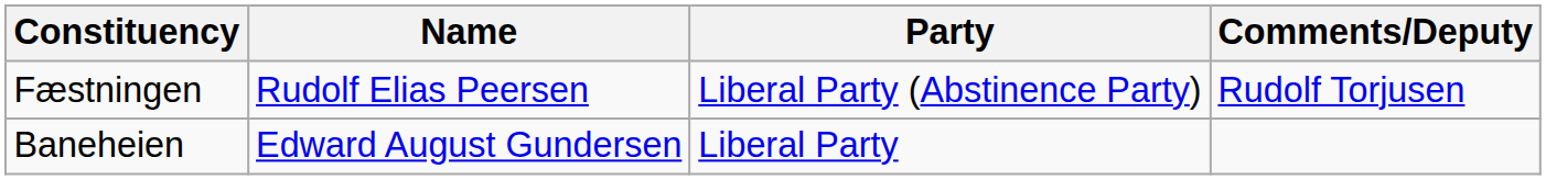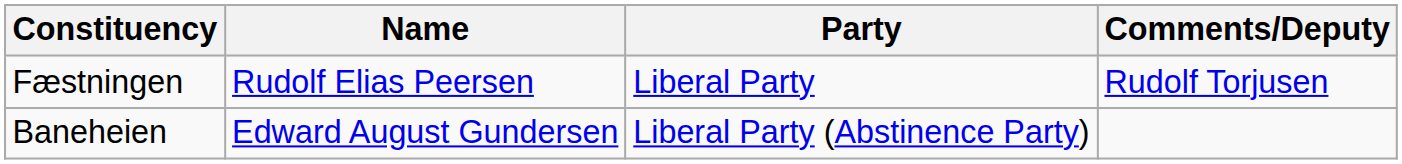Fæstningen | Party: Liberal Party (Abstinence Party) -> Liberal Party
Baneheien | Party: Liberal Party -> Liberal Party (Abstinence Party)
